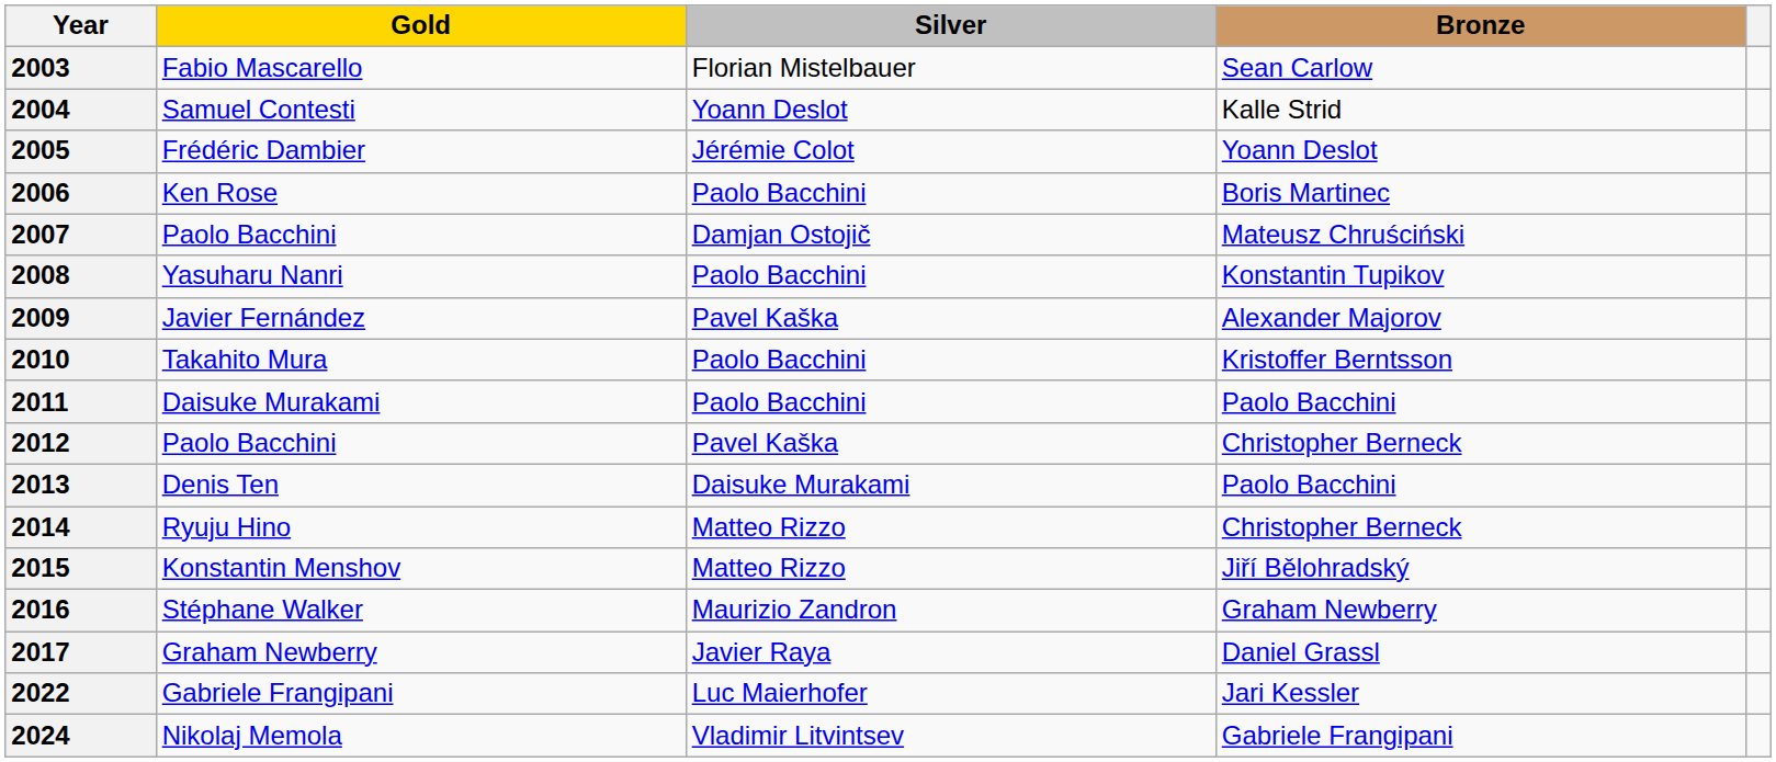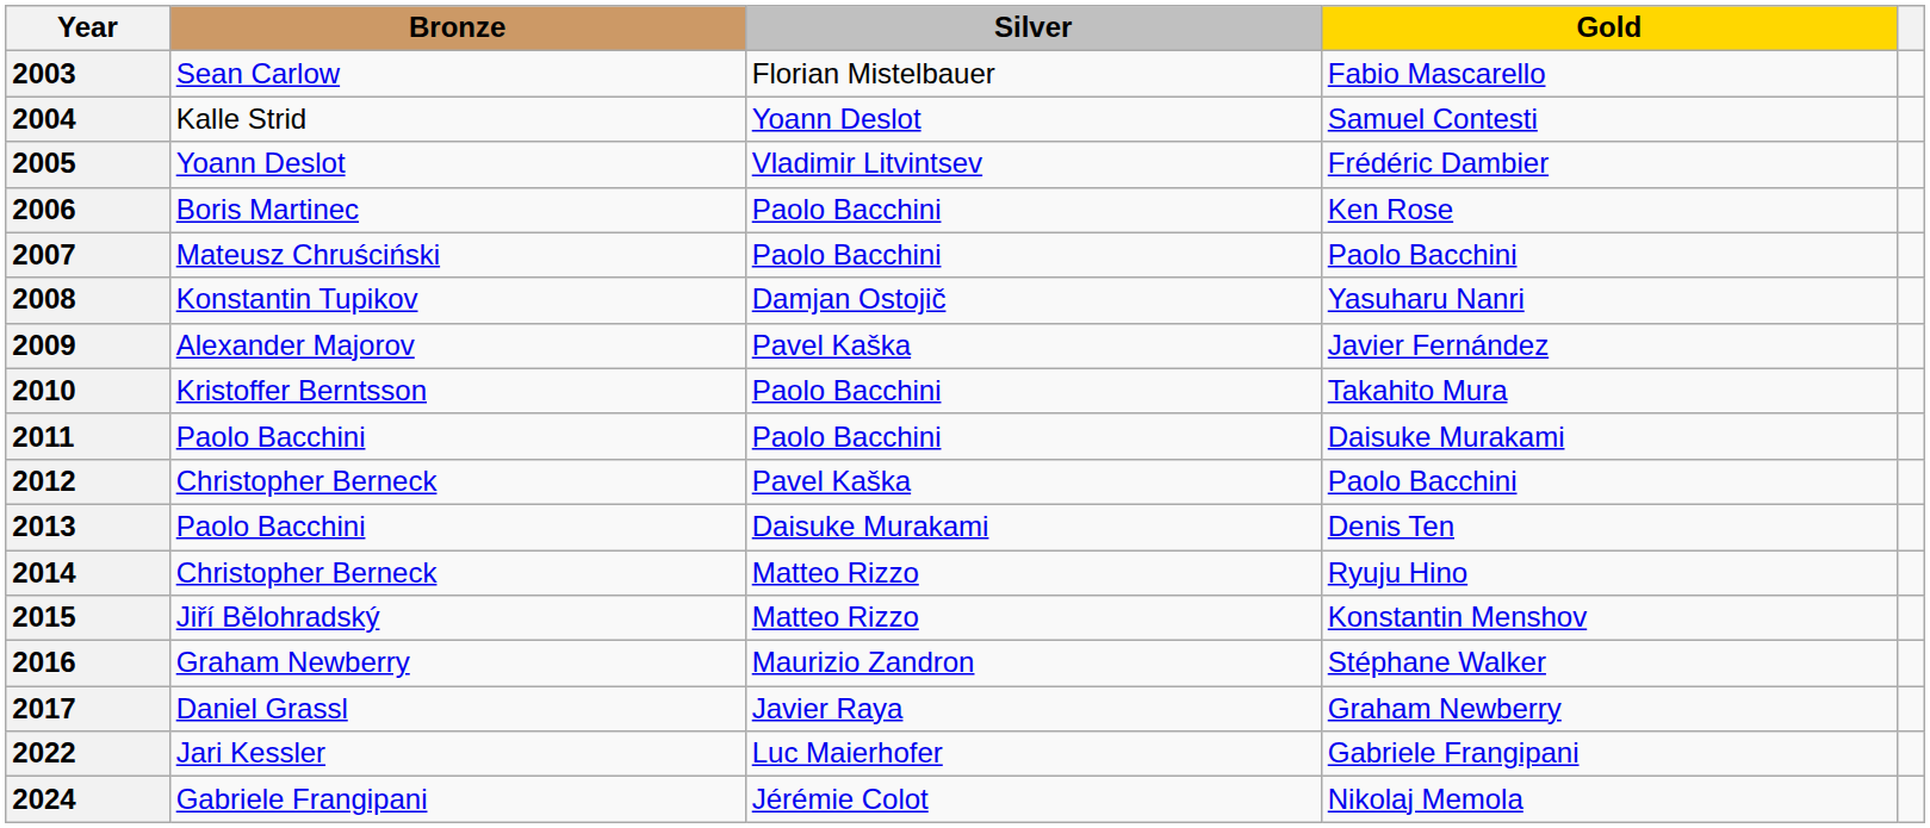columns swapped: Gold <-> Bronze
2005 | Silver: Jérémie Colot -> Vladimir Litvintsev
2007 | Silver: Damjan Ostojič -> Paolo Bacchini
2008 | Silver: Paolo Bacchini -> Damjan Ostojič
2024 | Silver: Vladimir Litvintsev -> Jérémie Colot
